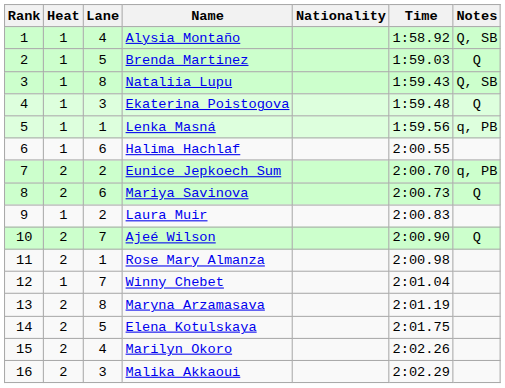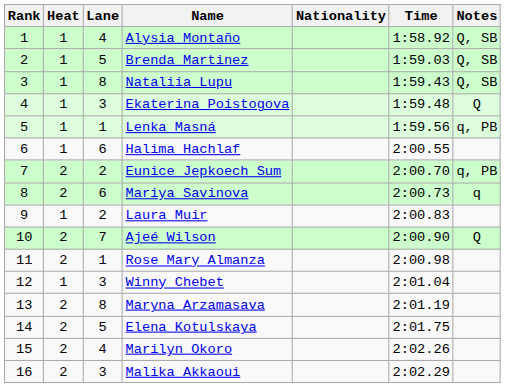Brenda Martinez | Notes: Q -> Q, SB
Mariya Savinova | Notes: Q -> q
Winny Chebet | Lane: 7 -> 3
